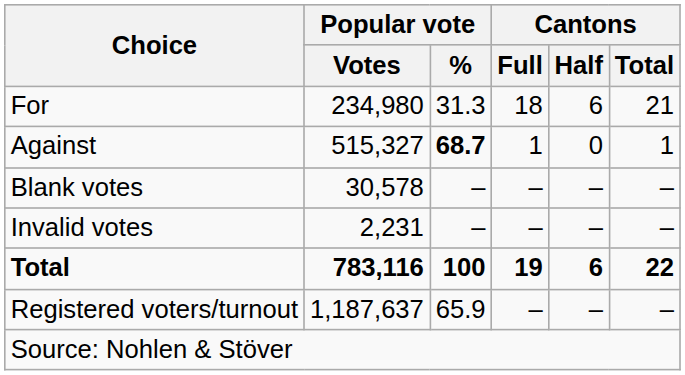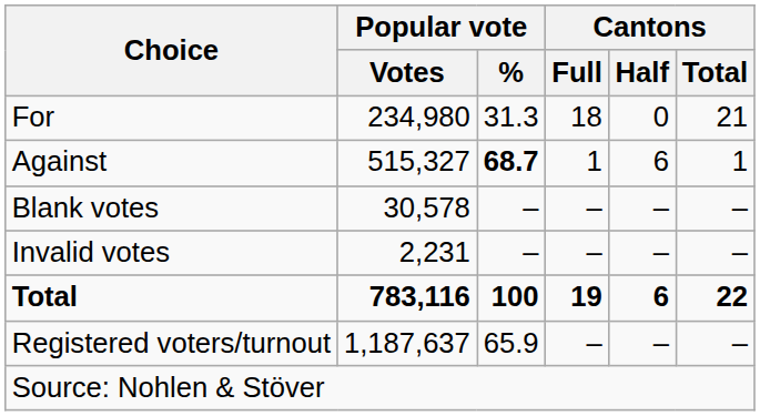For | Cantons / Half: 6 -> 0
Against | Cantons / Half: 0 -> 6
